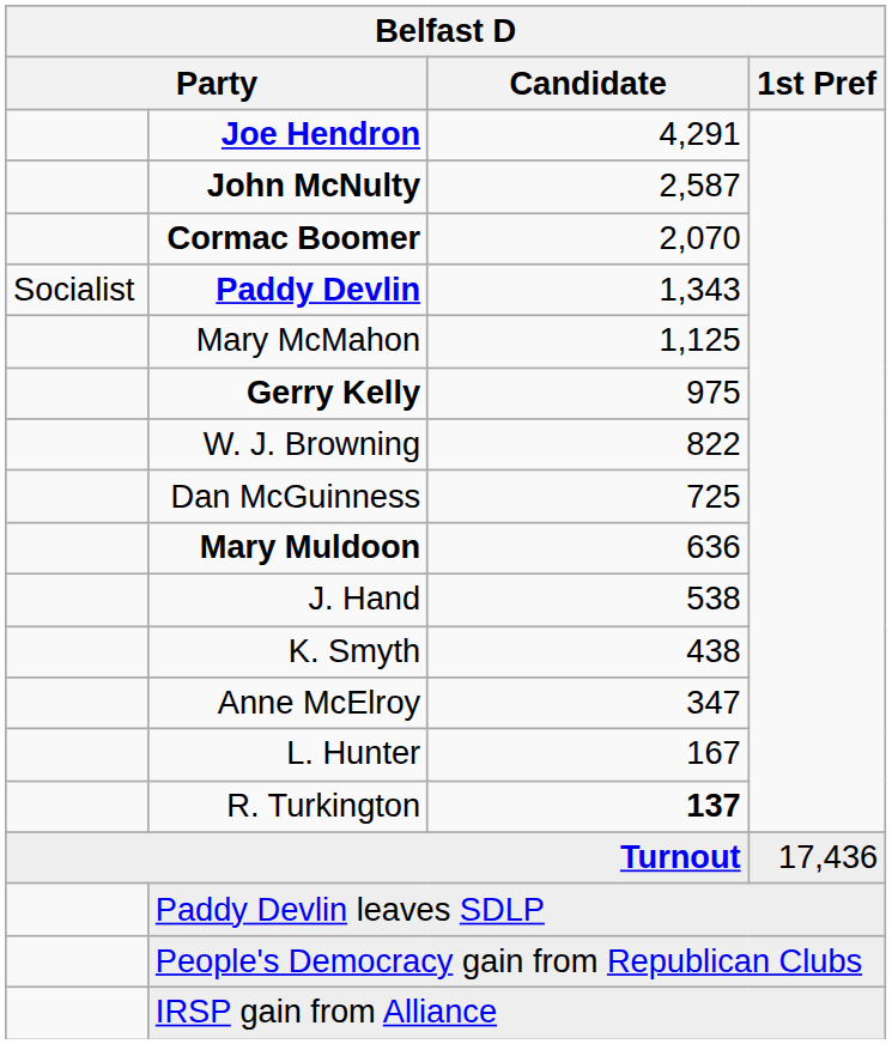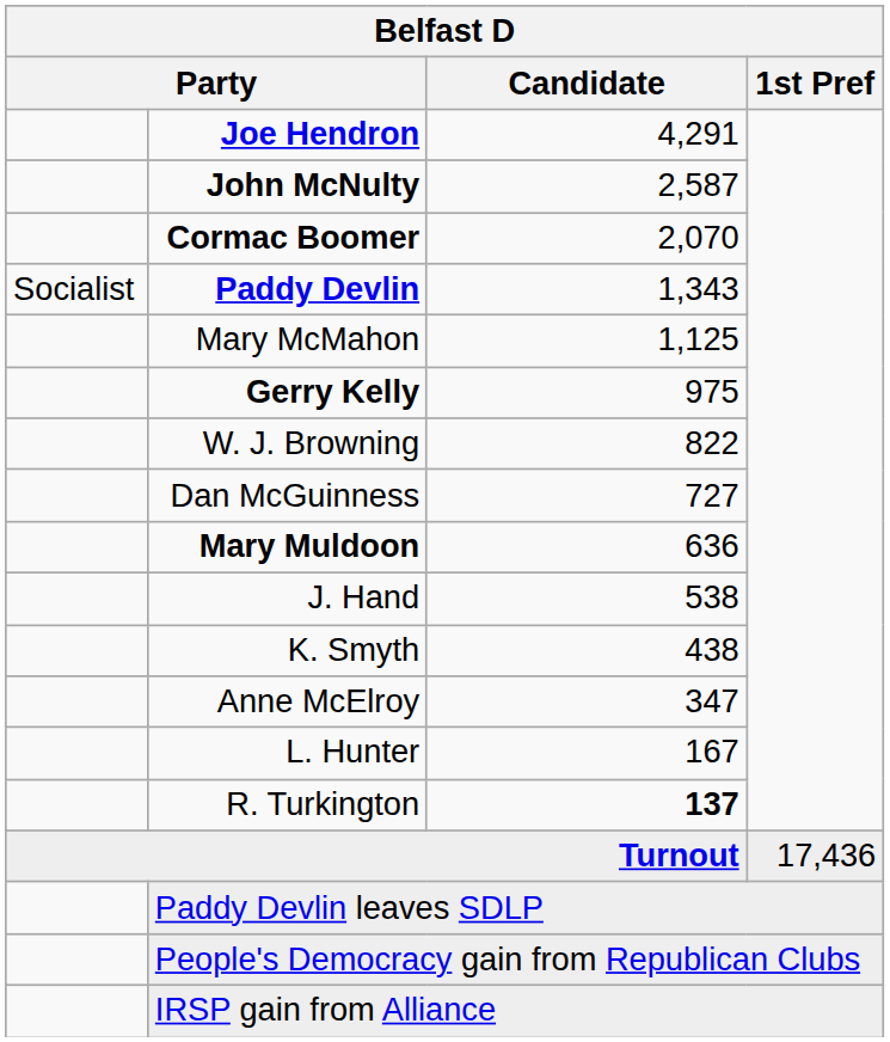Dan McGuinness | Candidate: 725 -> 727
